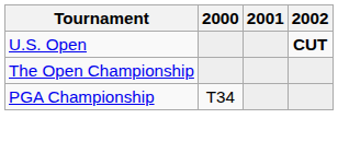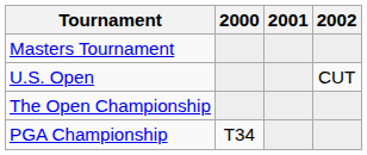+ row: Masters Tournament
U.S. Open | 2002: bold -> normal
